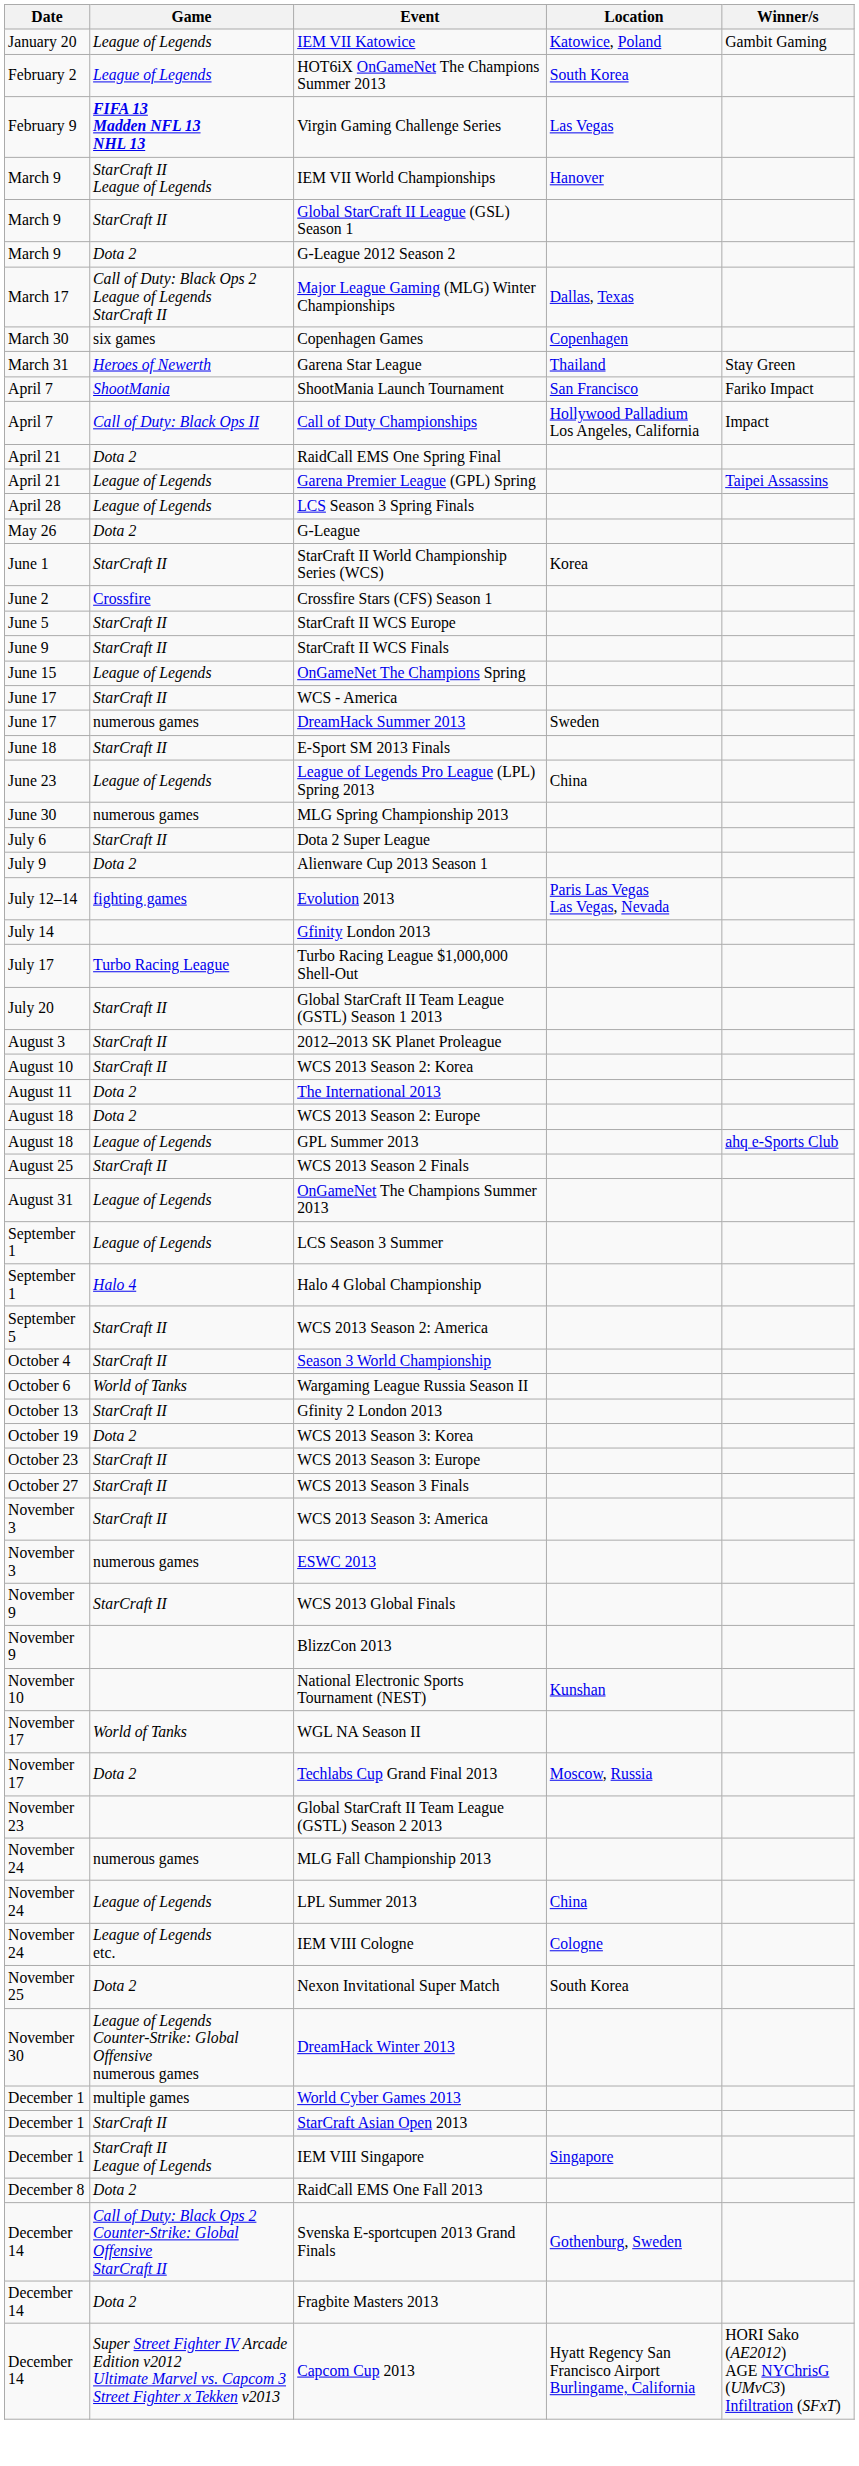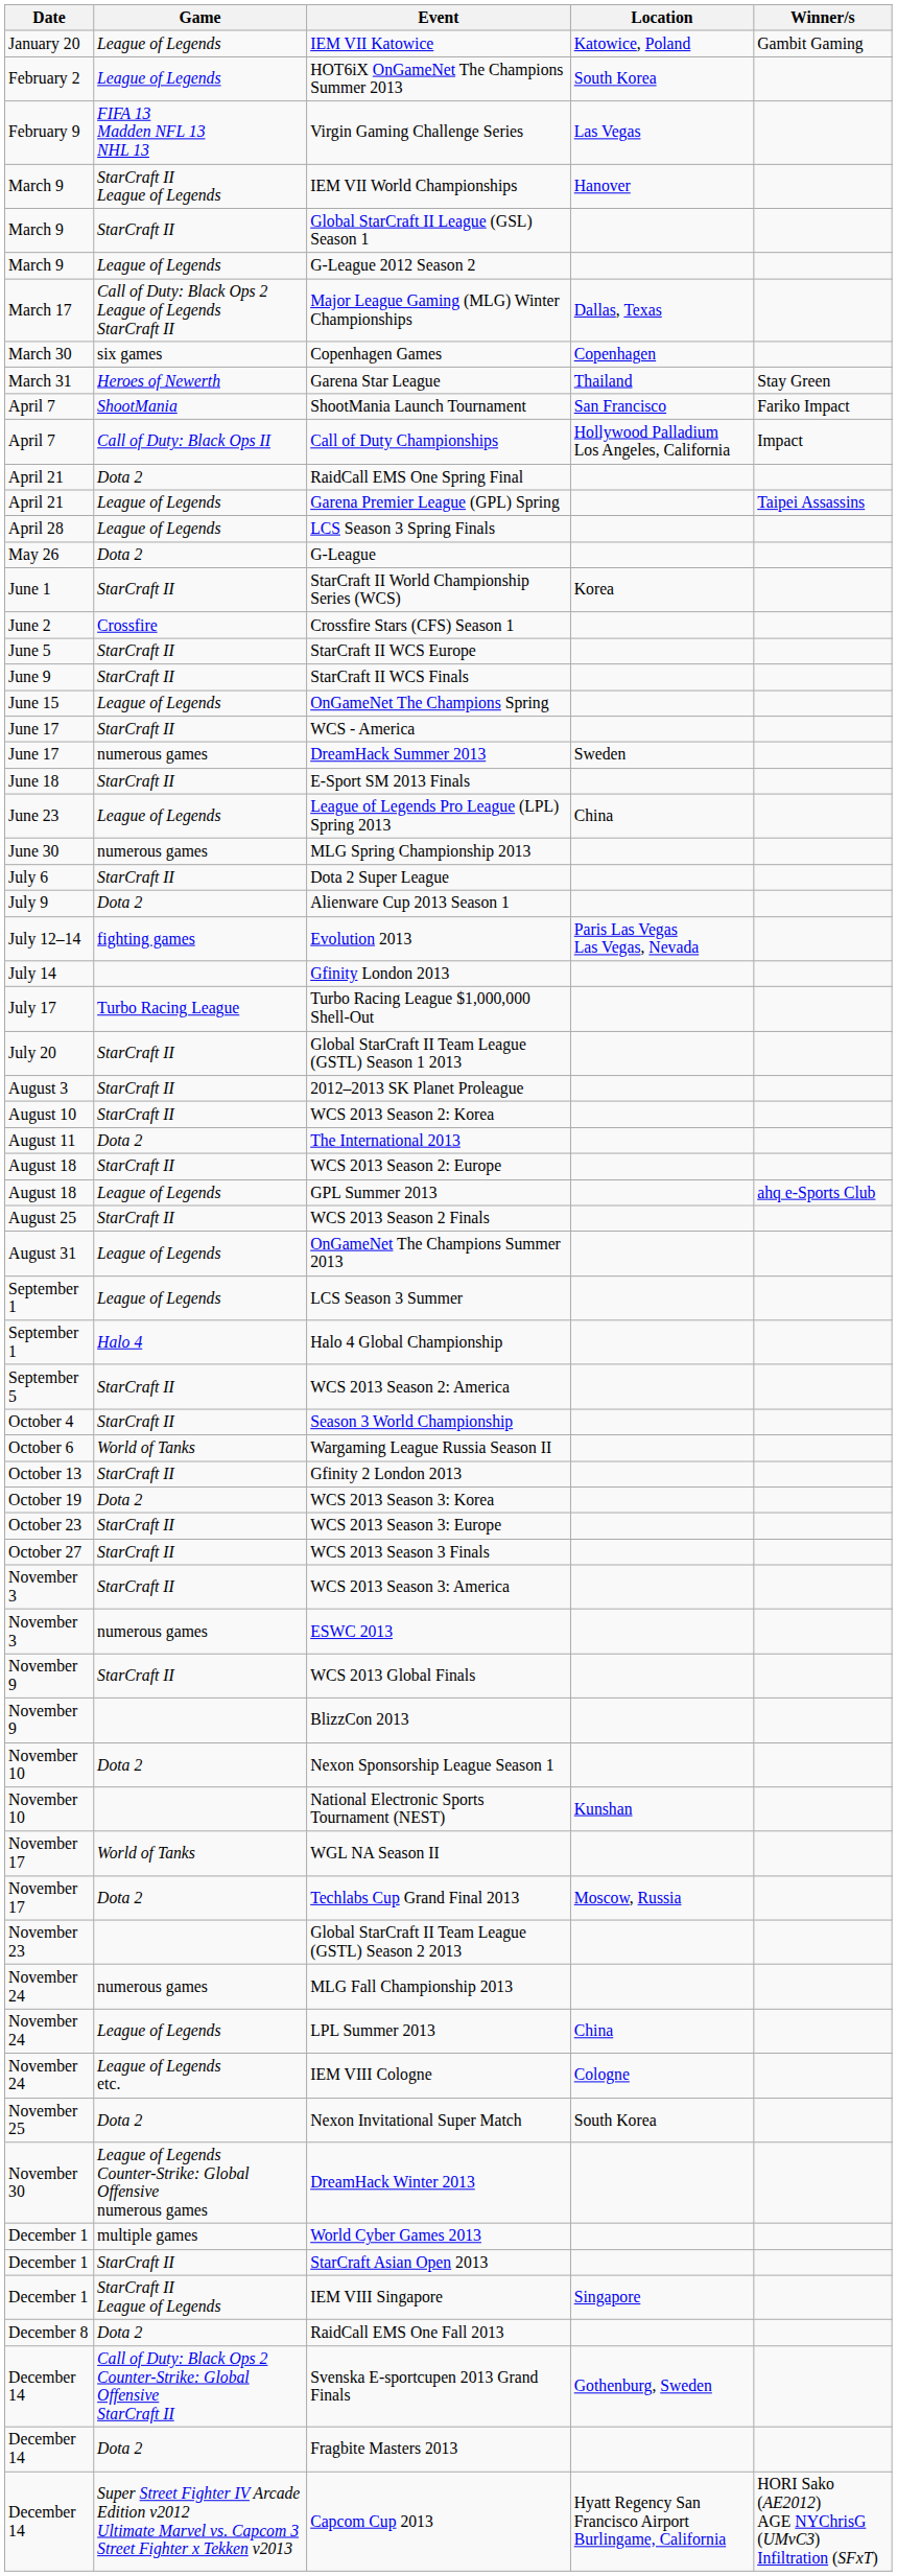Virgin Gaming Challenge Series | Game: bold -> normal
G-League 2012 Season 2 | Game: Dota 2 -> League of Legends
WCS 2013 Season 2: Europe | Game: Dota 2 -> StarCraft II
+ row: November 10 | Dota 2 | Nexon Sponsorship League Season 1
